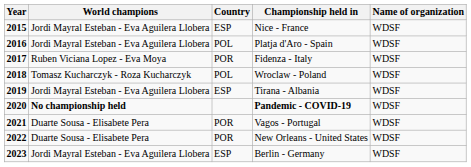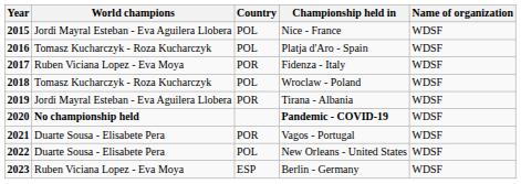Nice - France | Country: ESP -> POL
Platja d'Aro - Spain | World champions: Jordi Mayral Esteban - Eva Aguilera Llobera -> Tomasz Kucharczyk - Roza Kucharczyk
Tirana - Albania | Country: ESP -> POR
New Orleans - United States | Country: POR -> POL
Berlin - Germany | World champions: Jordi Mayral Esteban - Eva Aguilera Llobera -> Ruben Viciana Lopez - Eva Moya
